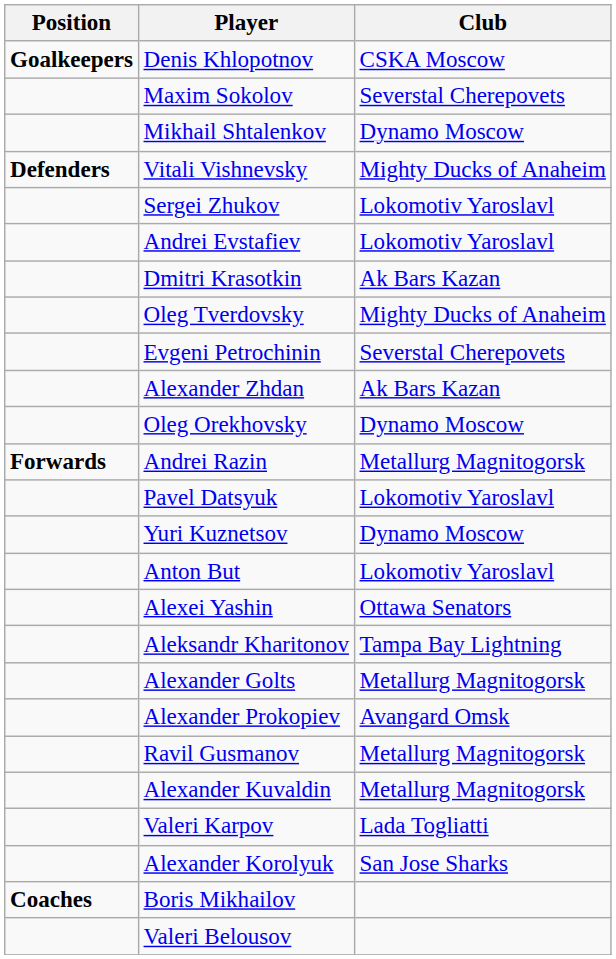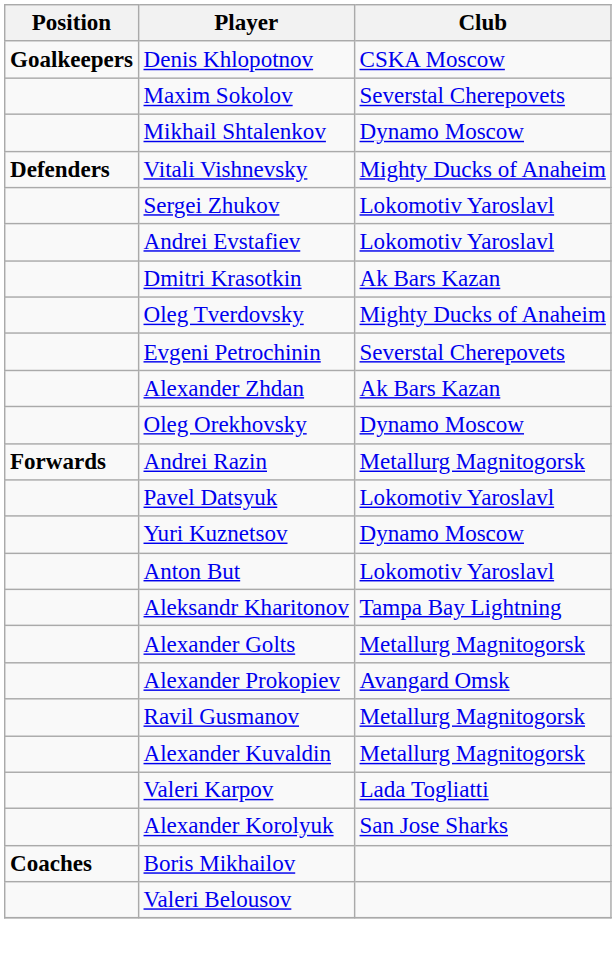- row: Alexei Yashin | Ottawa Senators
